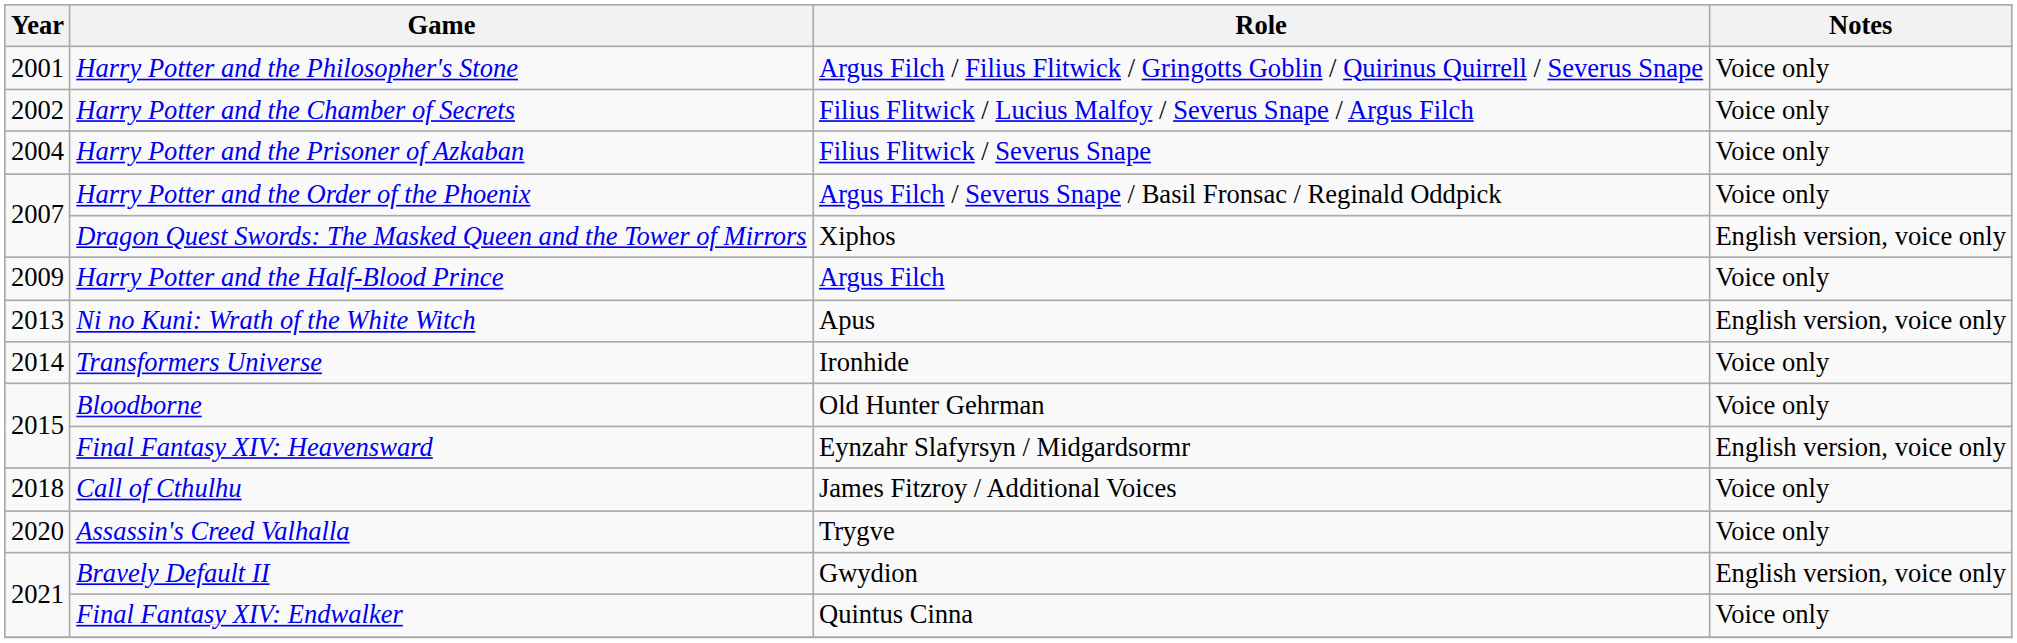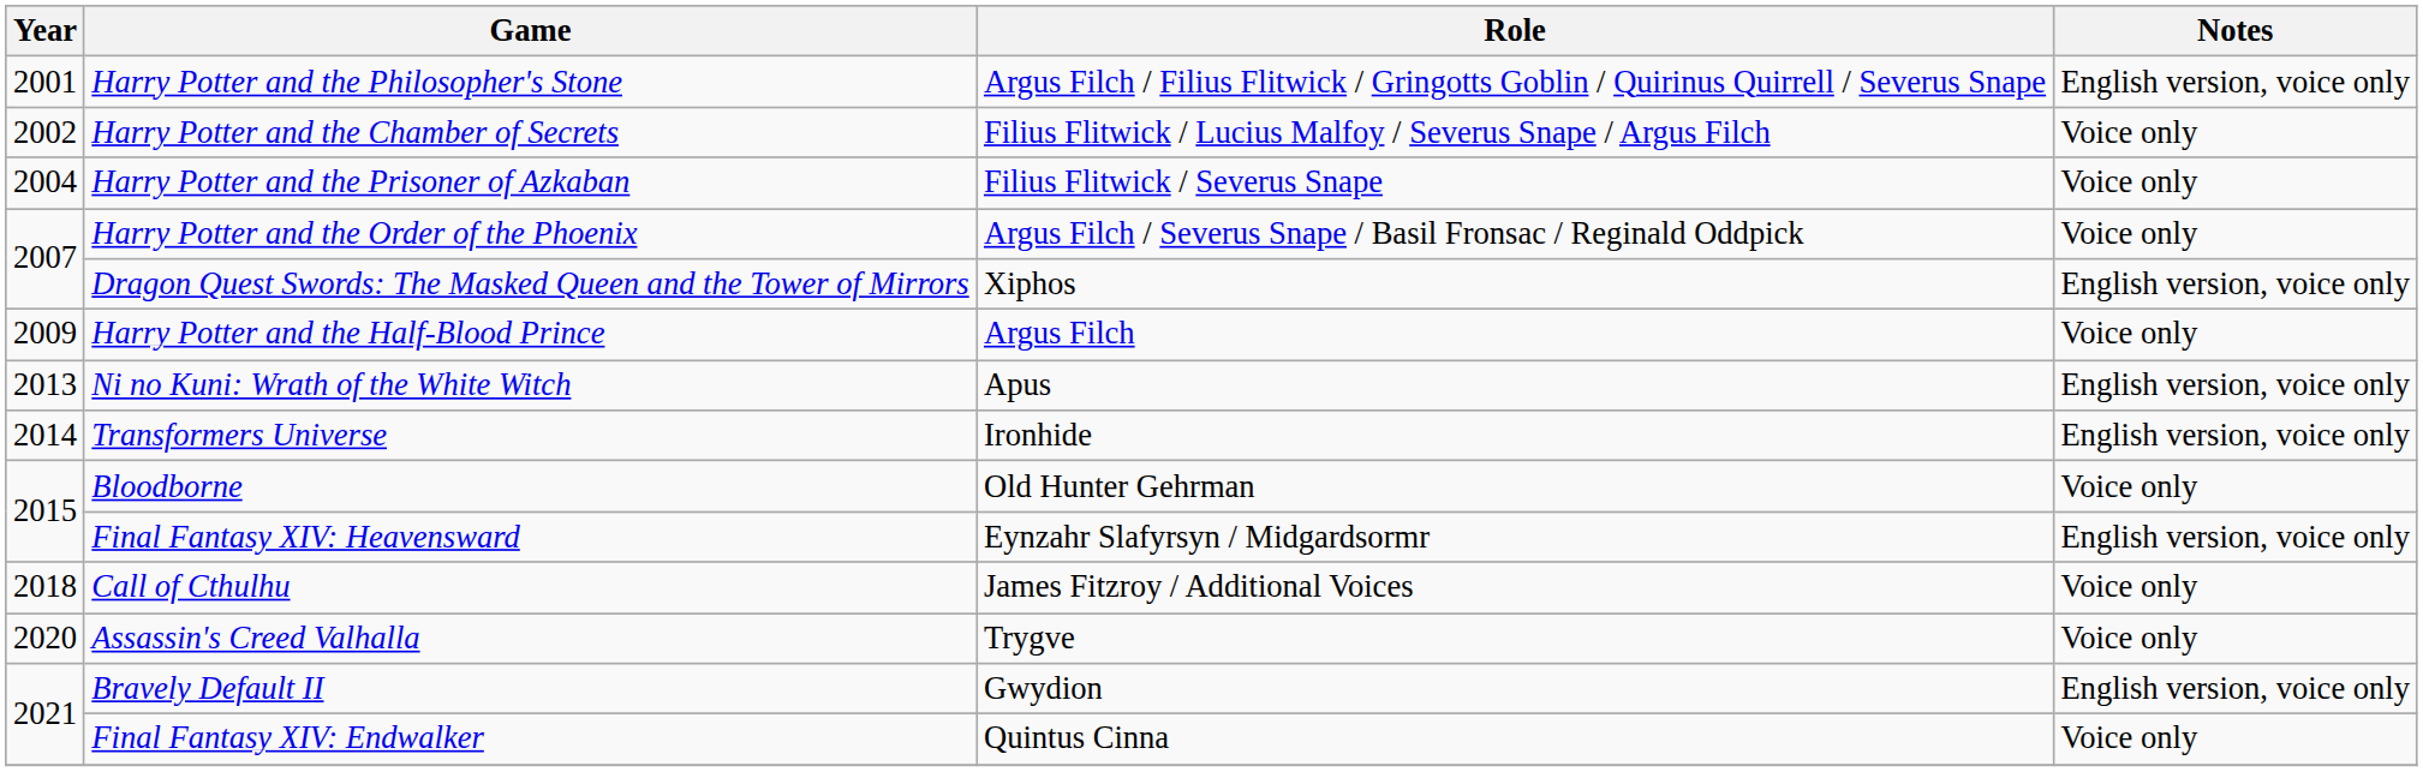Harry Potter and the Philosopher's Stone | Notes: Voice only -> English version, voice only
Transformers Universe | Notes: Voice only -> English version, voice only
